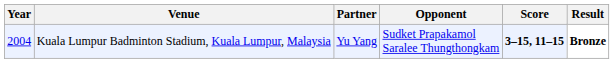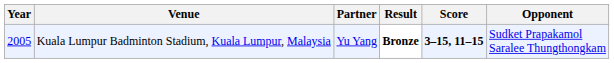columns swapped: Opponent <-> Result
Kuala Lumpur Badminton Stadium, Kuala Lumpur, Malaysia | Year: 2004 -> 2005
